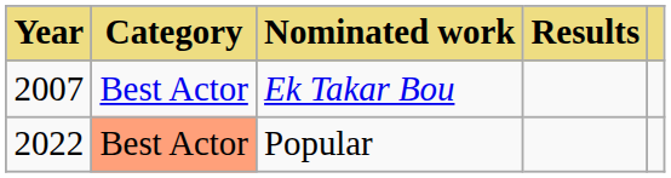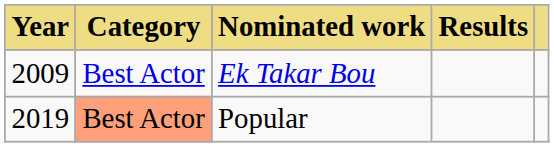Ek Takar Bou | Year: 2007 -> 2009
Popular | Year: 2022 -> 2019
